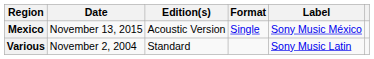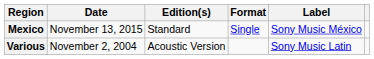Mexico | Edition(s): Acoustic Version -> Standard
Various | Edition(s): Standard -> Acoustic Version
